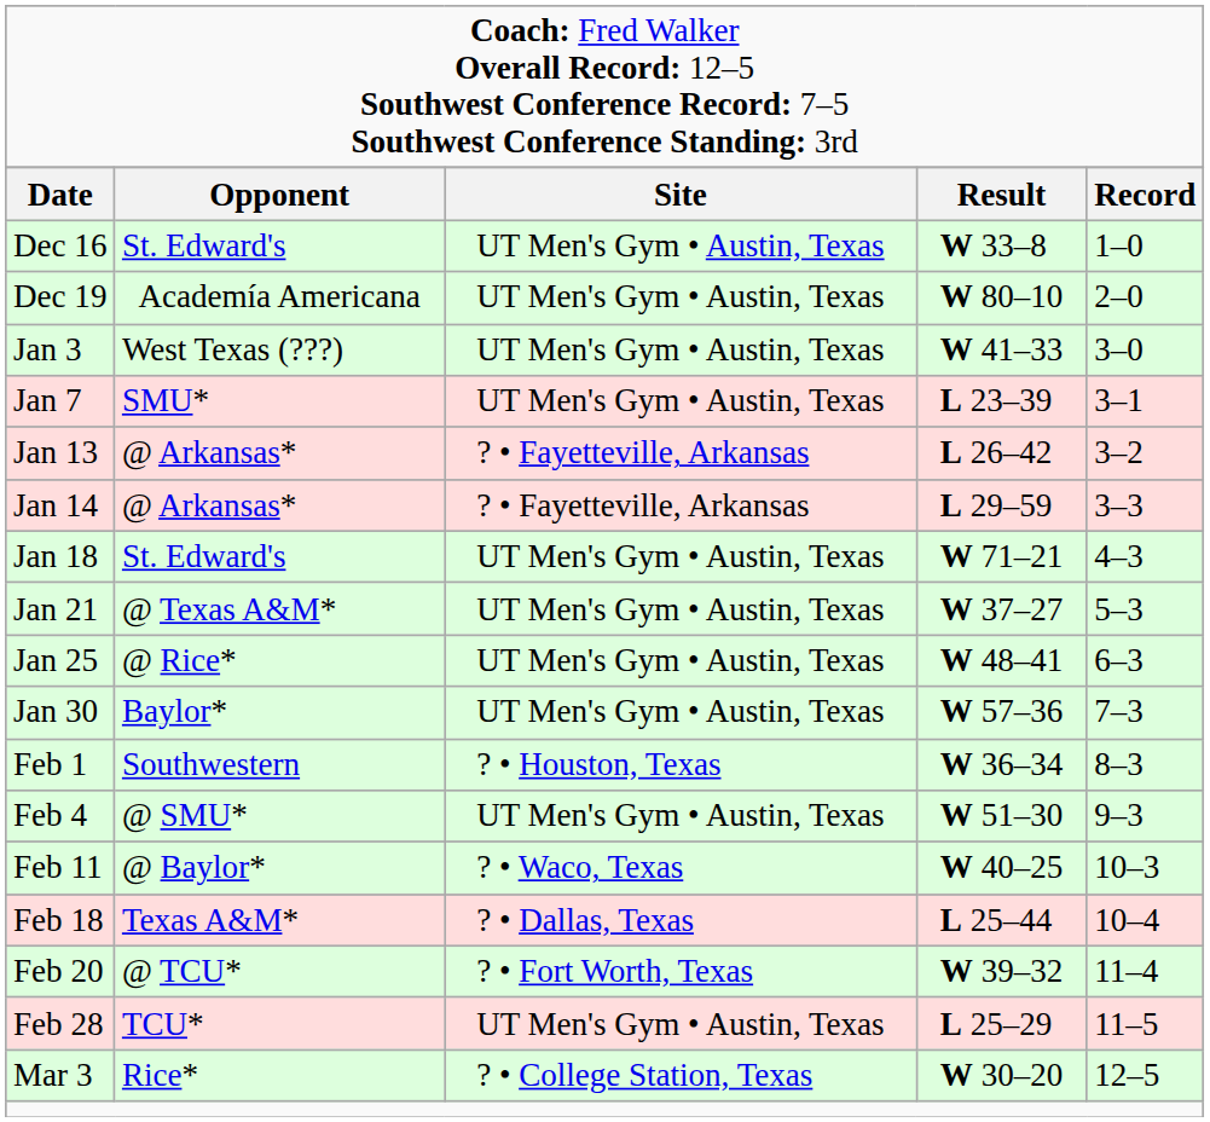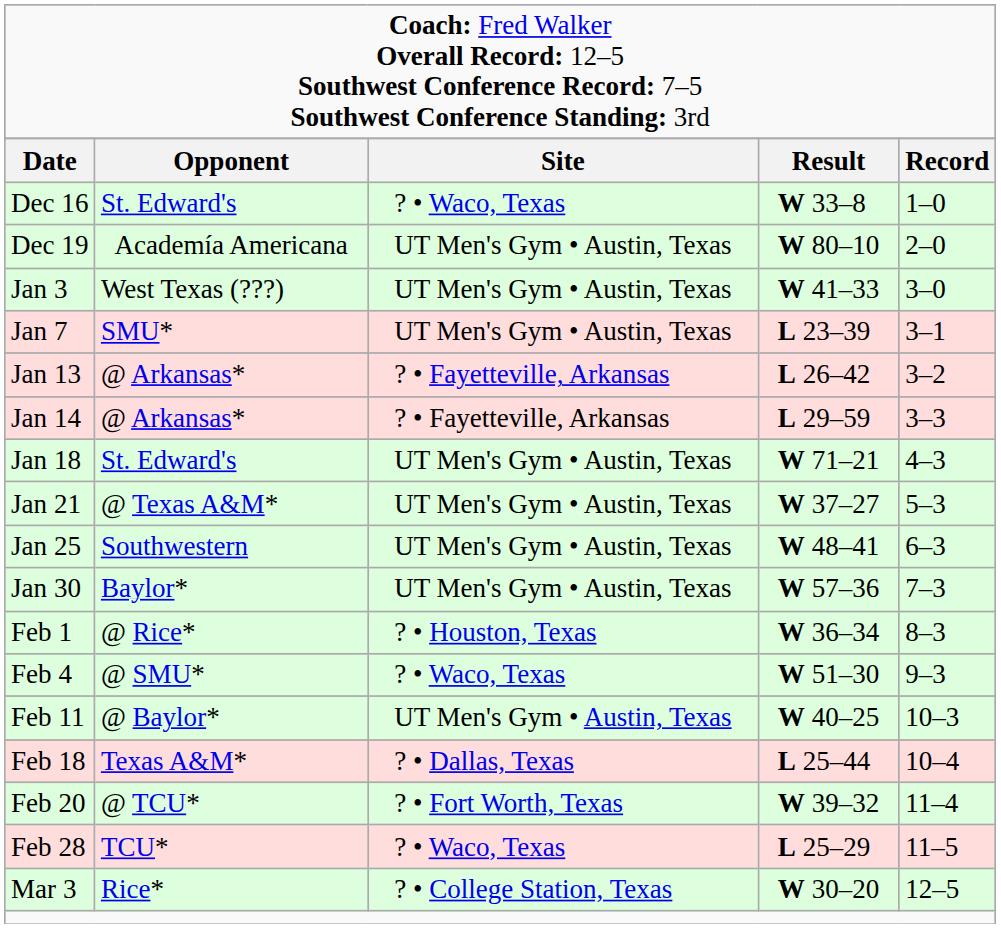Dec 16 | column 3: UT Men's Gym • Austin, Texas -> ? • Waco, Texas
Jan 25 | column 2: @ Rice* -> Southwestern
Feb 1 | column 2: Southwestern -> @ Rice*
Feb 4 | column 3: UT Men's Gym • Austin, Texas -> ? • Waco, Texas
Feb 11 | column 3: ? • Waco, Texas -> UT Men's Gym • Austin, Texas
Feb 28 | column 3: UT Men's Gym • Austin, Texas -> ? • Waco, Texas
